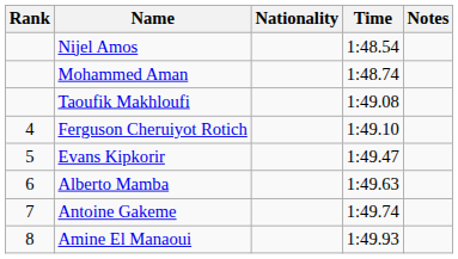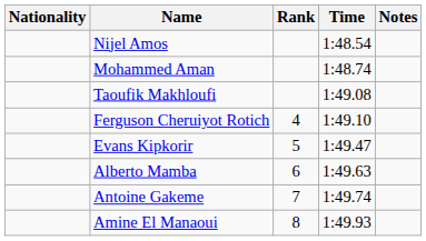columns swapped: Rank <-> Nationality
